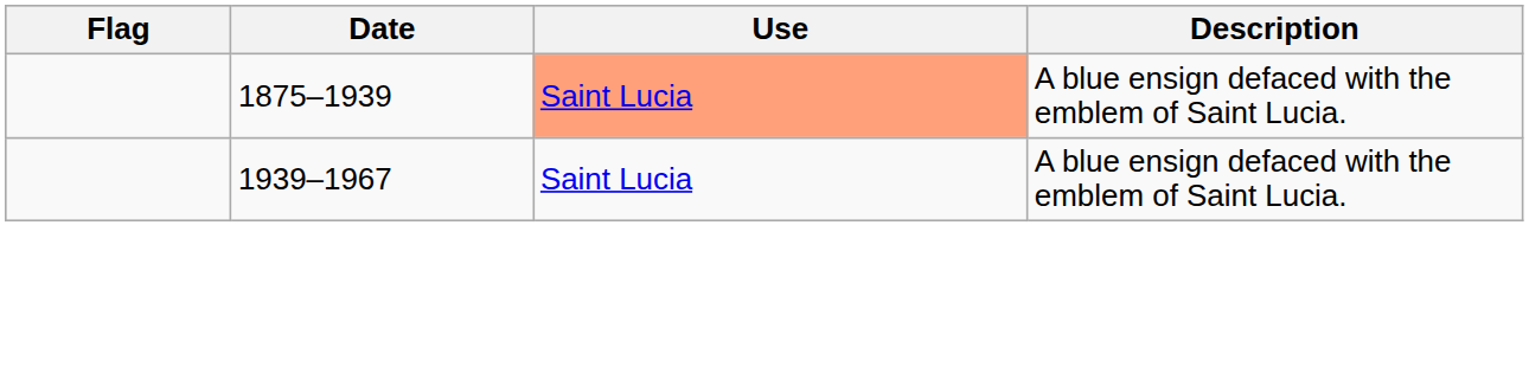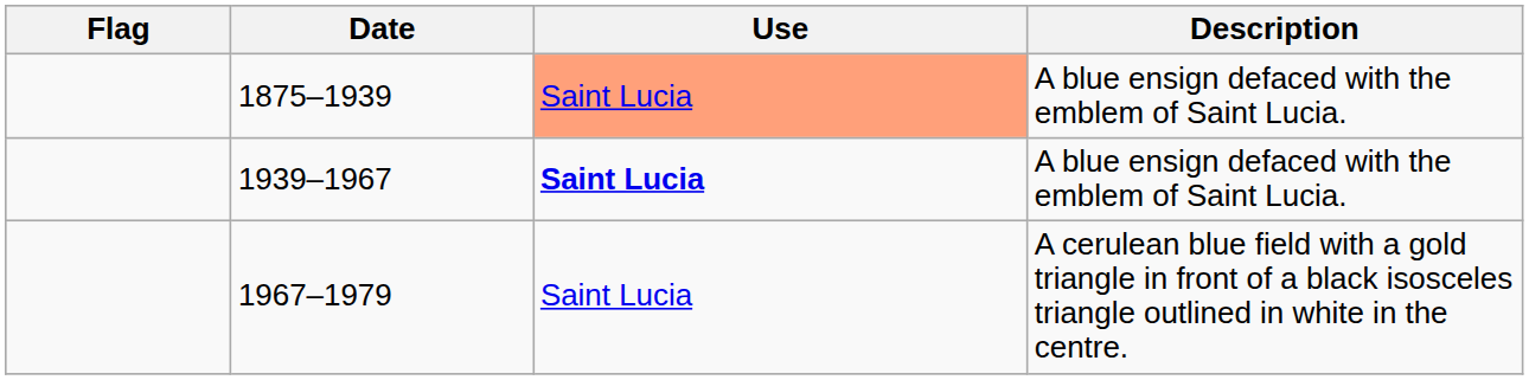1939–1967 | Use: normal -> bold
+ row: 1967–1979 | Saint Lucia | A cerulean blue field with a gold triangle in front of a black isosceles triangle outlined in white in the centre.
